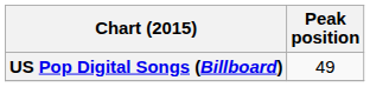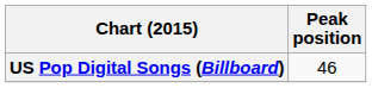US Pop Digital Songs (Billboard) | Peak position: 49 -> 46
